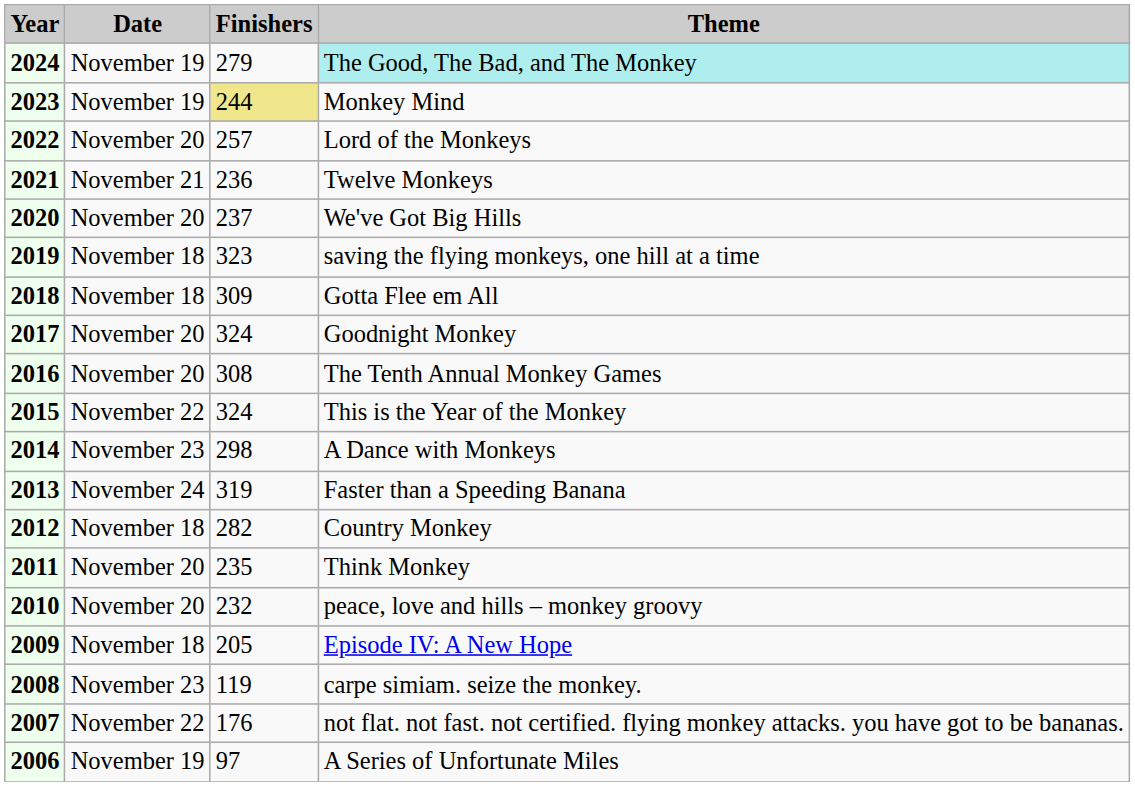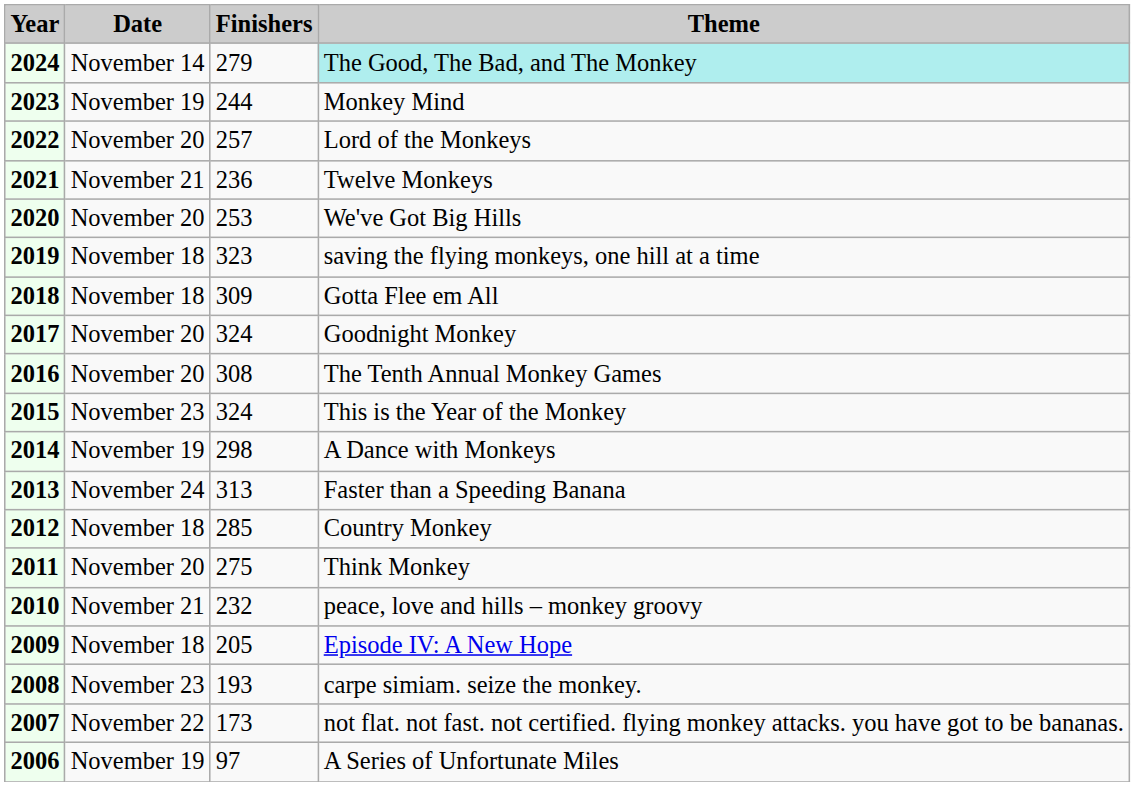2024 | Date: November 19 -> November 14
2023 | Finishers: khaki background -> no background
2020 | Finishers: 237 -> 253
2015 | Date: November 22 -> November 23
2014 | Date: November 23 -> November 19
2013 | Finishers: 319 -> 313
2012 | Finishers: 282 -> 285
2011 | Finishers: 235 -> 275
2010 | Date: November 20 -> November 21
2008 | Finishers: 119 -> 193
2007 | Finishers: 176 -> 173
